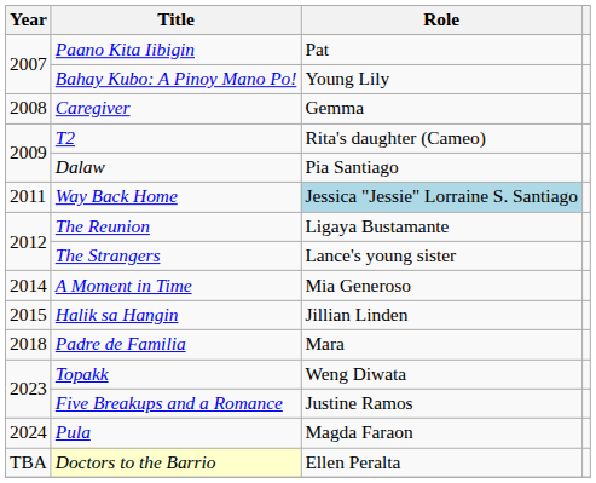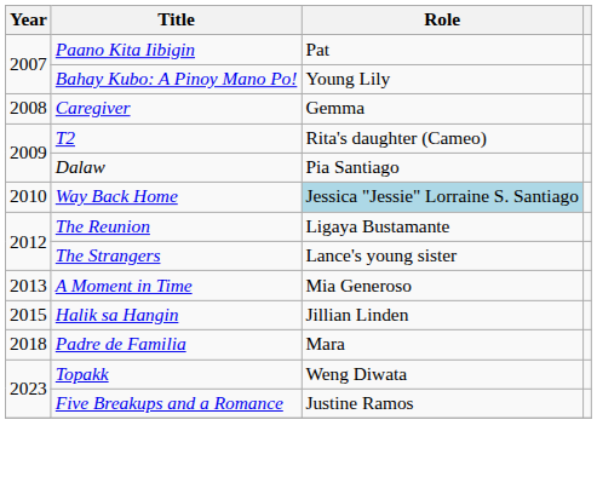Way Back Home | Year: 2011 -> 2010
A Moment in Time | Year: 2014 -> 2013
- row: 2024 | Pula | Magda Faraon
- row: TBA | Doctors to the Barrio | Ellen Peralta
